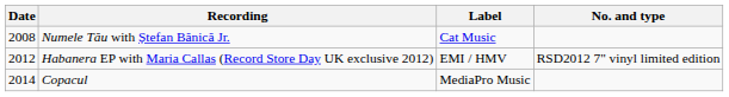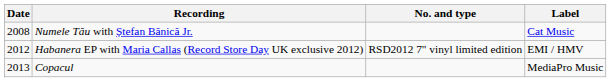columns swapped: Label <-> No. and type
Copacul | Date: 2014 -> 2013
